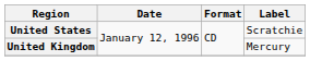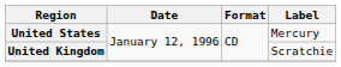United States | Label: Scratchie -> Mercury
United Kingdom | Label: Mercury -> Scratchie
